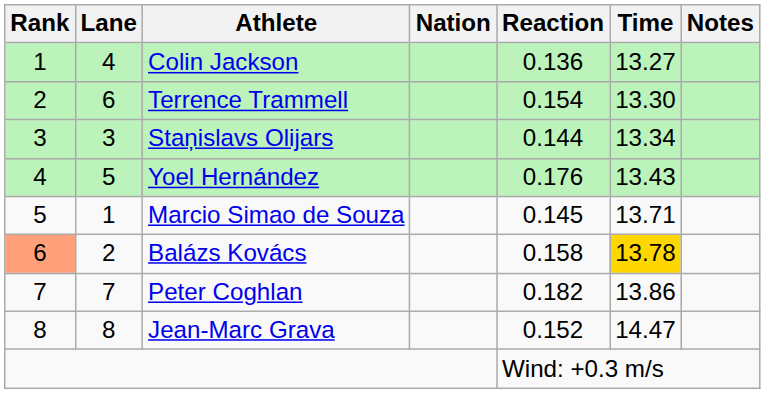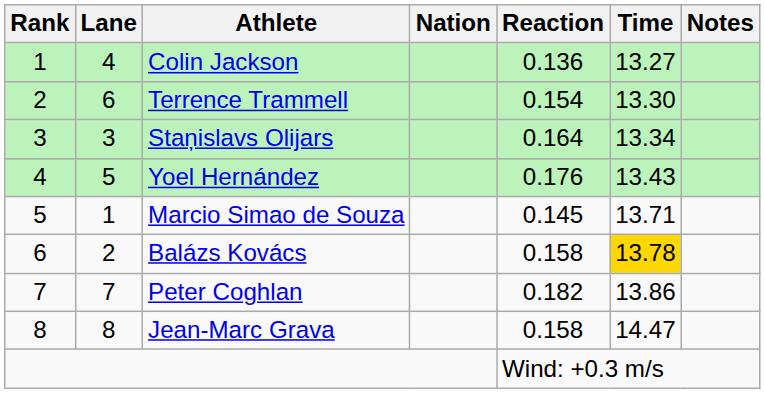Staņislavs Olijars | Reaction: 0.144 -> 0.164
Balázs Kovács | Rank: lightsalmon background -> no background
Jean-Marc Grava | Reaction: 0.152 -> 0.158
